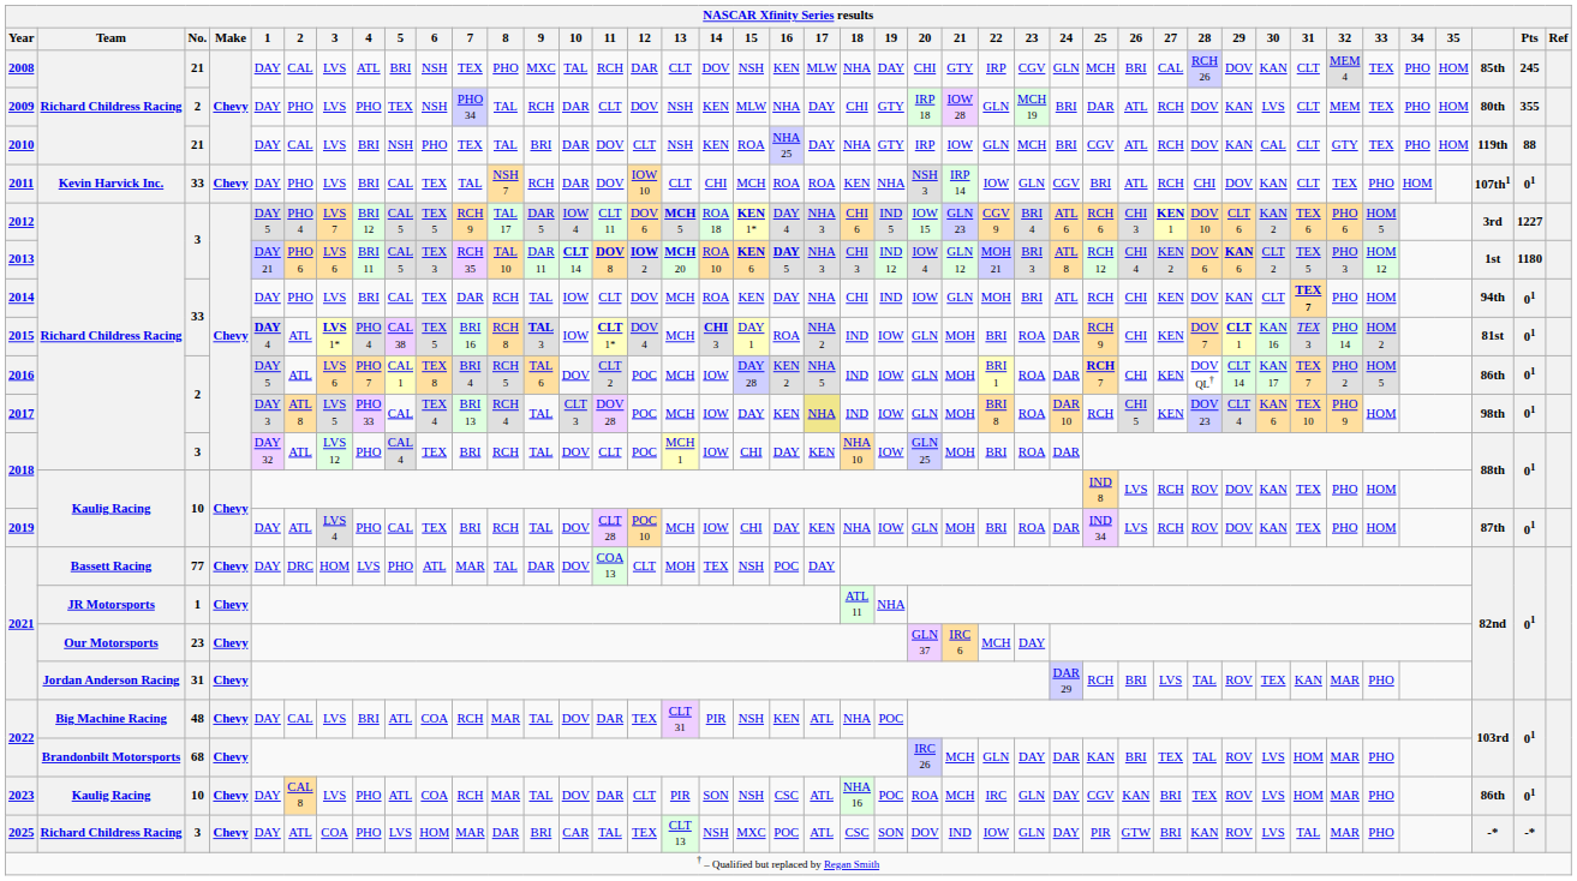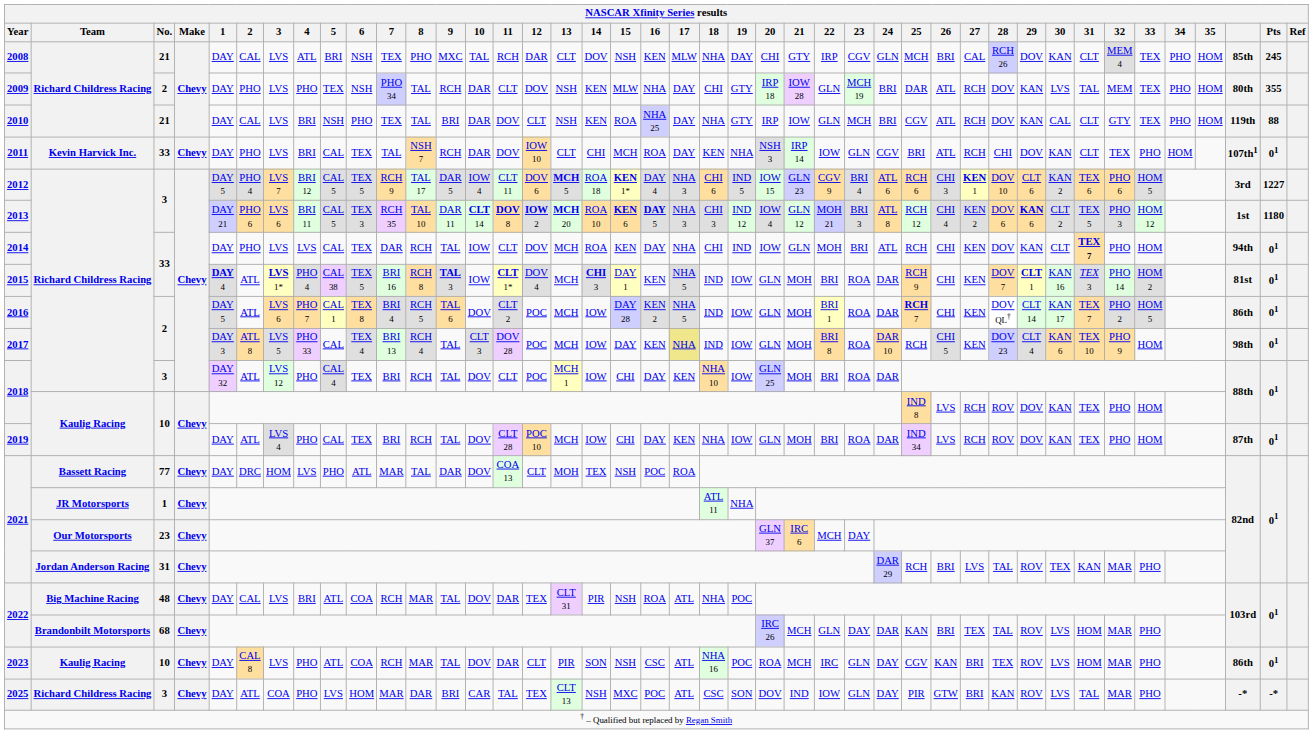2009 | 31: CLT -> TAL
2011 | 17: ROA -> DAY
2014 | 4: BRI -> LVS
2015 | 16: ROA -> KEN
2015 | 17: NHA 2 -> NHA 5
2021 / 77 | 17: DAY -> ROA
2022 / 48 | 16: KEN -> ROA
